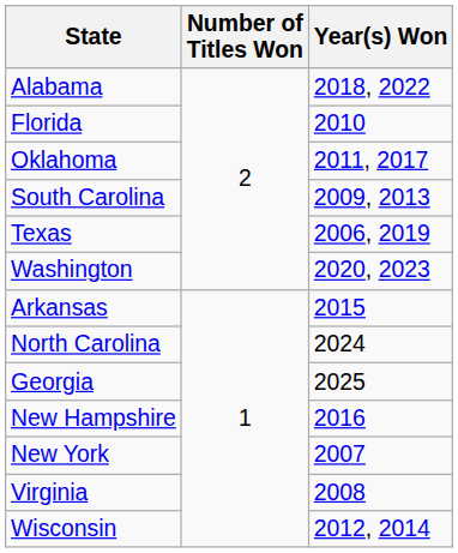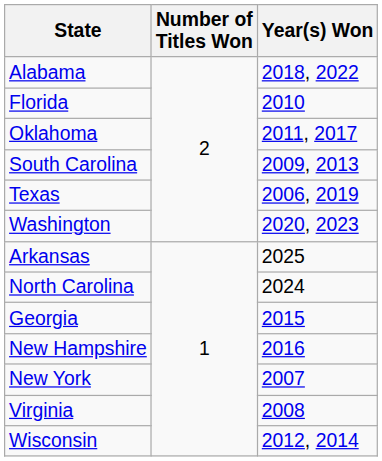Arkansas | Year(s) Won: 2015 -> 2025
Georgia | Year(s) Won: 2025 -> 2015
